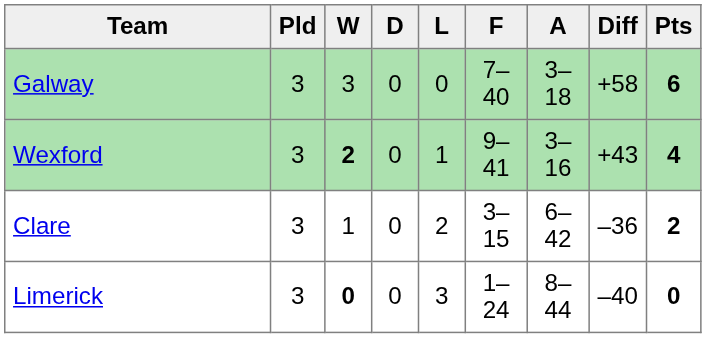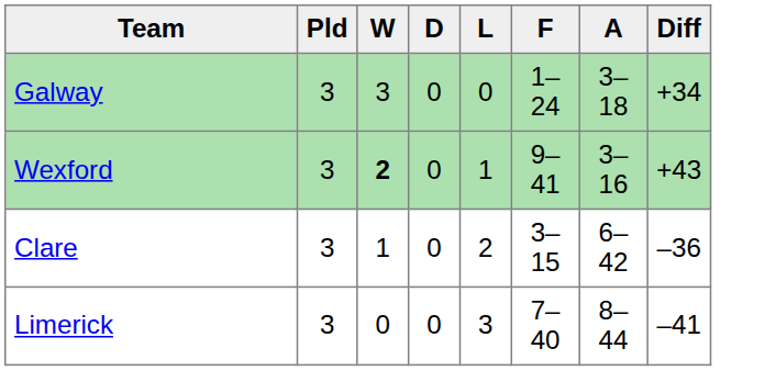- column: Pts | 6 | 4 | 2 | 0
Galway | F: 7–40 -> 1–24
Galway | Diff: +58 -> +34
Limerick | W: bold -> normal
Limerick | F: 1–24 -> 7–40
Limerick | Diff: –40 -> –41
